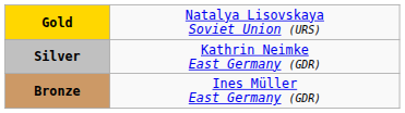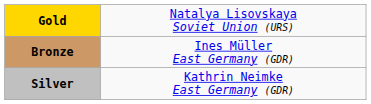rows swapped: Silver <-> Bronze
